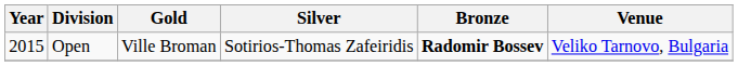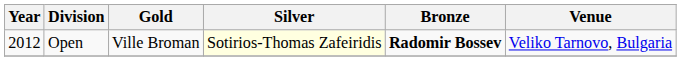Open | Year: 2015 -> 2012
Open | Silver: no background -> lightyellow background
